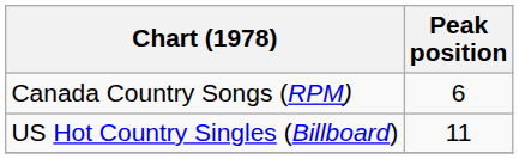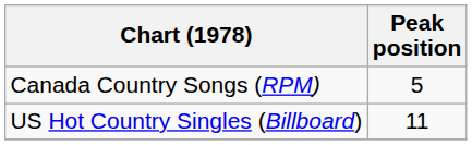Canada Country Songs (RPM) | Peak position: 6 -> 5
